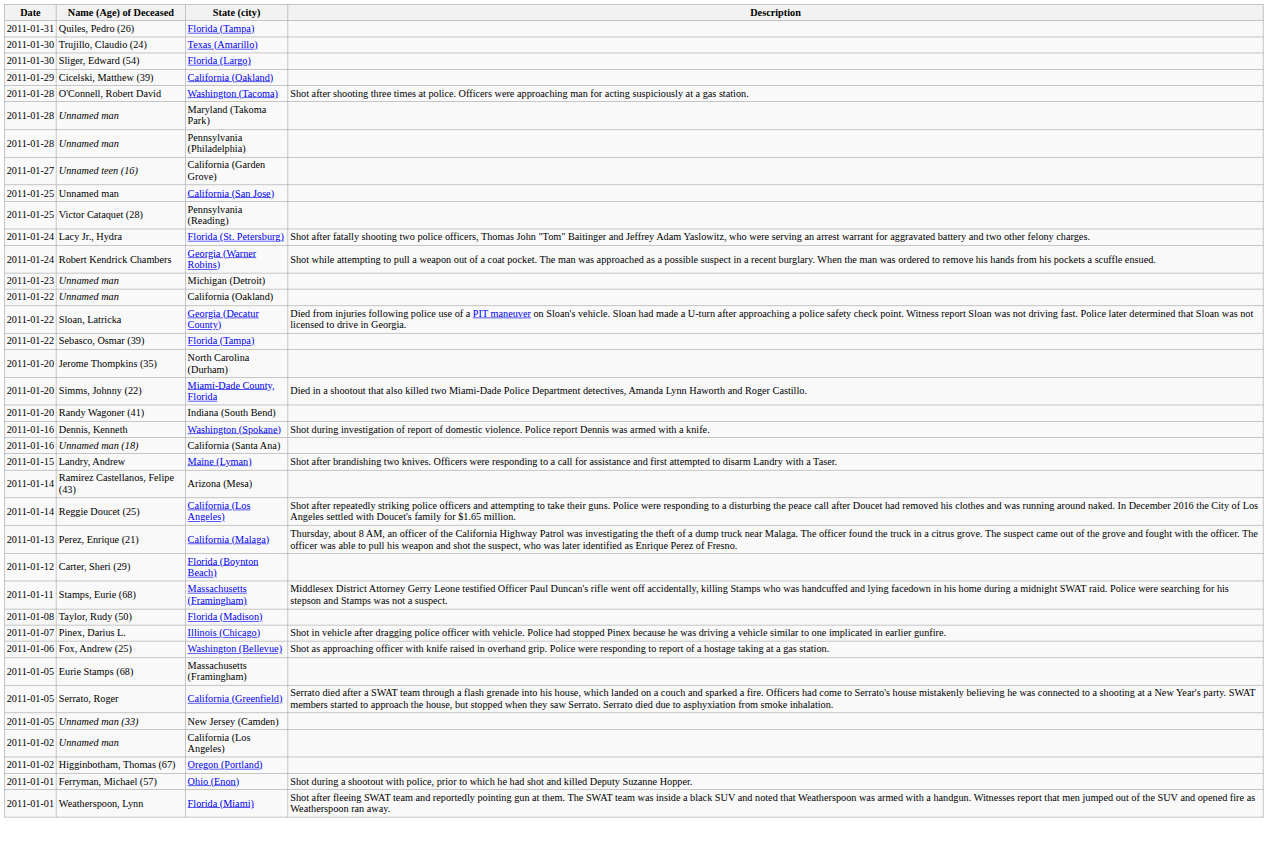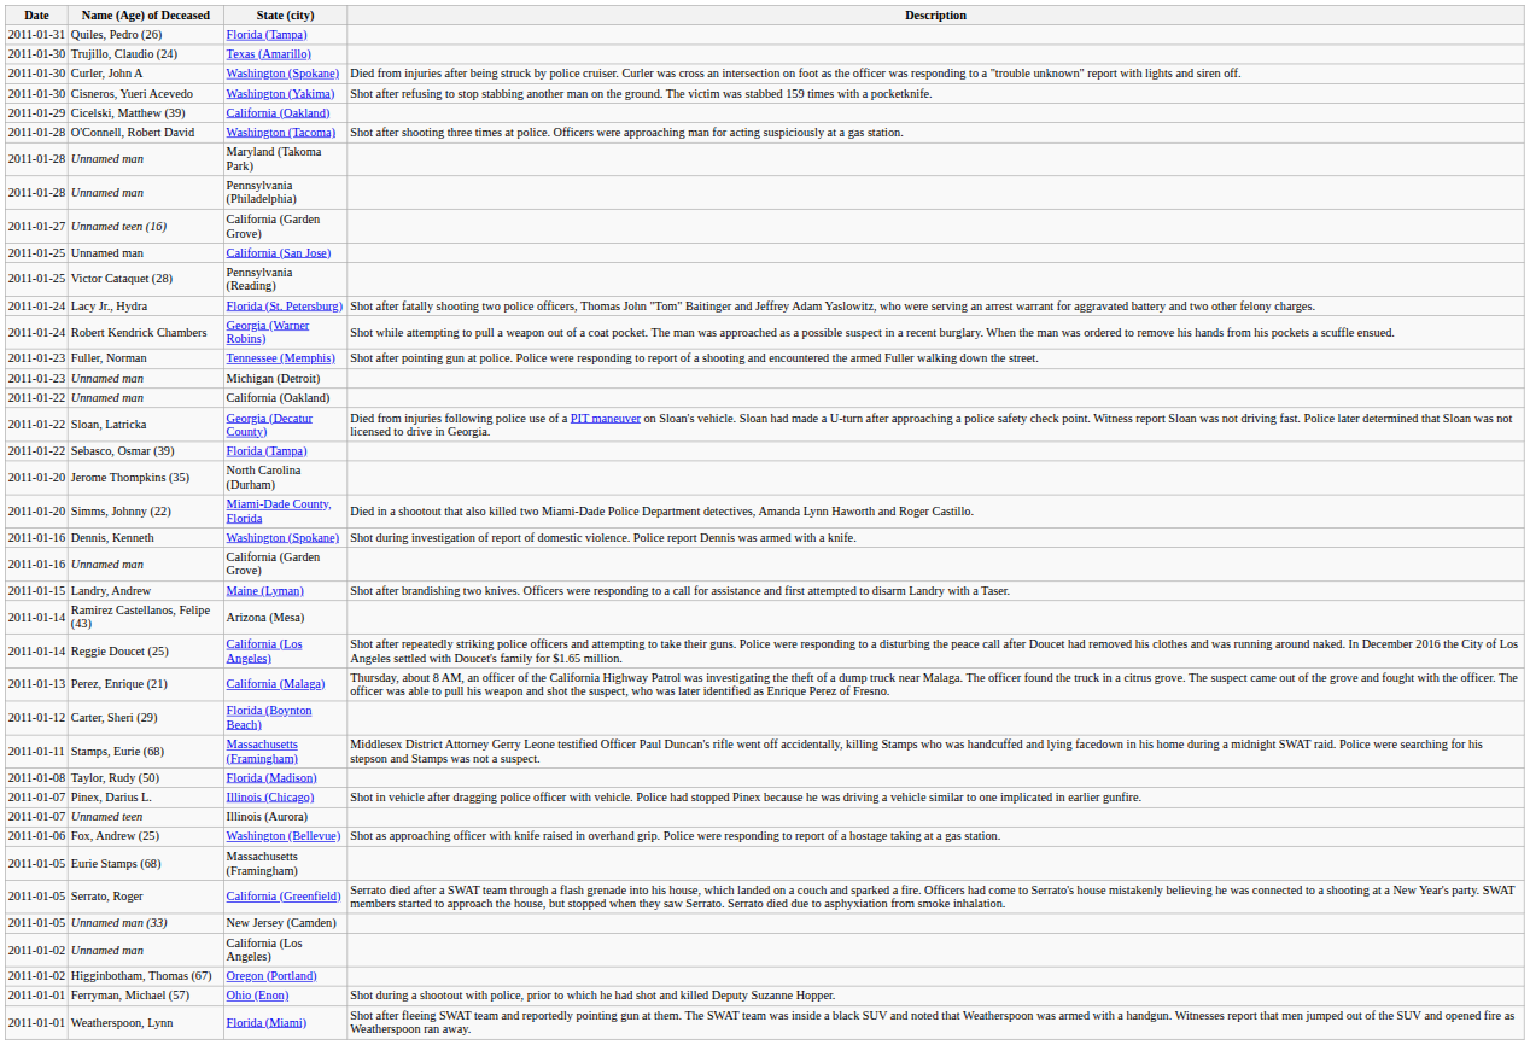+ row: 2011-01-30 | Curler, John A | Washington (Spokane) | Died from injuries after being struck by police cruiser. Curler was cross an intersection on foot as the officer was responding to a "trouble unknown" report with lights and siren off.
+ row: 2011-01-30 | Cisneros, Yueri Acevedo | Washington (Yakima) | Shot after refusing to stop stabbing another man on the ground. The victim was stabbed 159 times with a pocketknife.
- row: 2011-01-30 | Sliger, Edward (54) | Florida (Largo)
+ row: 2011-01-23 | Fuller, Norman | Tennessee (Memphis) | Shot after pointing gun at police. Police were responding to report of a shooting and encountered the armed Fuller walking down the street.
- row: 2011-01-20 | Randy Wagoner (41) | Indiana (South Bend)
+ row: 2011-01-16 | Unnamed man | California (Garden Grove)
- row: 2011-01-16 | Unnamed man (18) | California (Santa Ana)
+ row: 2011-01-07 | Unnamed teen | Illinois (Aurora)
